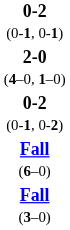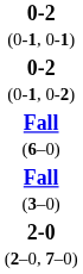- row: 2-0 (4–0, 1–0)
+ row: 2-0 (2–0, 7–0)
